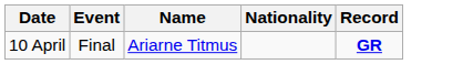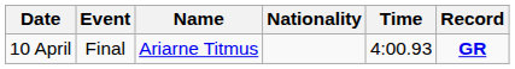+ column: Time | 4:00.93
